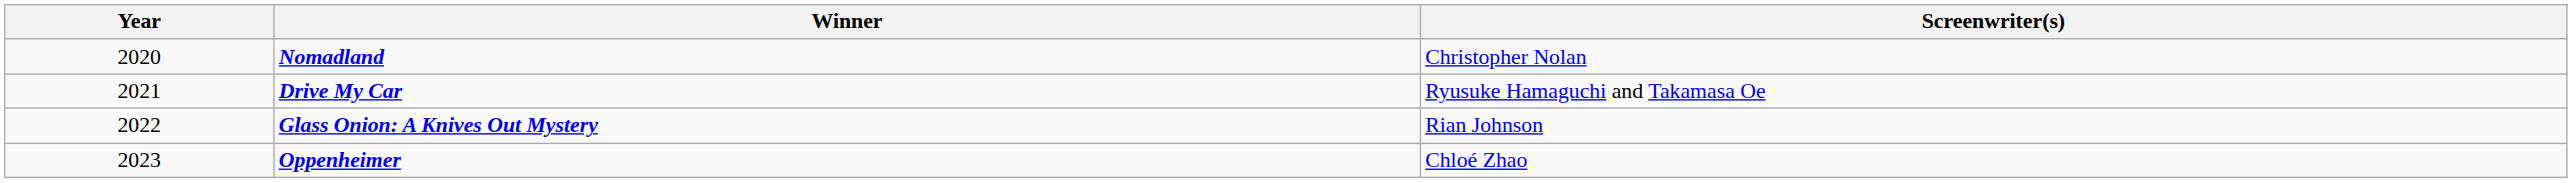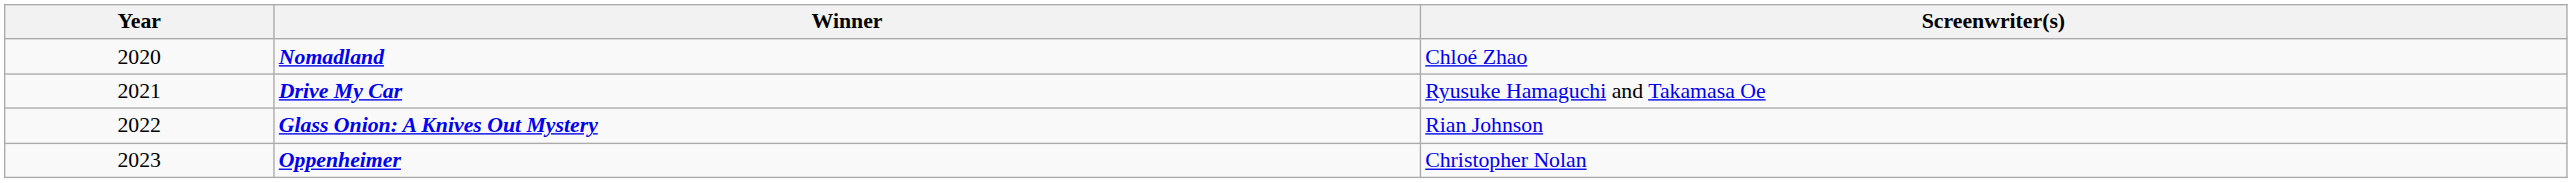Nomadland | Screenwriter(s): Christopher Nolan -> Chloé Zhao
Oppenheimer | Screenwriter(s): Chloé Zhao -> Christopher Nolan
